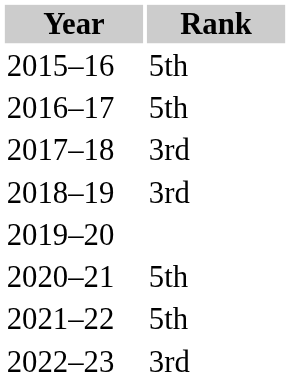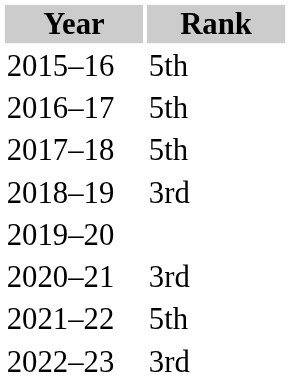2017–18 | Rank: 3rd -> 5th
2020–21 | Rank: 5th -> 3rd
